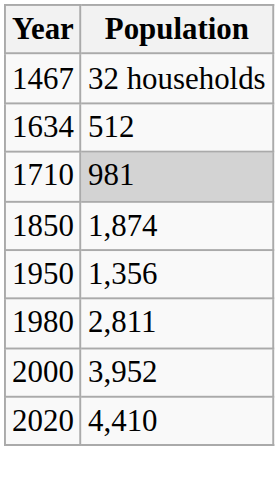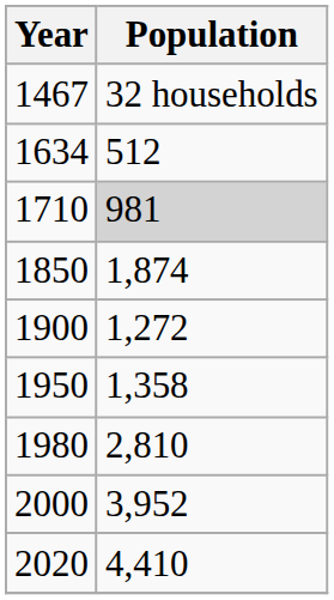+ row: 1900 | 1,272
1950 | Population: 1,356 -> 1,358
1980 | Population: 2,811 -> 2,810
